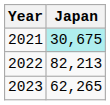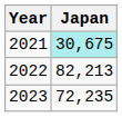2023 | Japan: 62,265 -> 72,235
